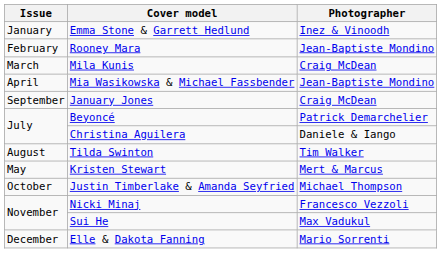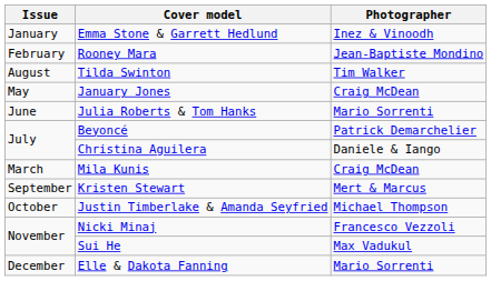rows swapped: Mila Kunis <-> Tilda Swinton
- row: April | Mia Wasikowska & Michael Fassbender | Jean-Baptiste Mondino
January Jones | Issue: September -> May
+ row: June | Julia Roberts & Tom Hanks | Mario Sorrenti
Kristen Stewart | Issue: May -> September
